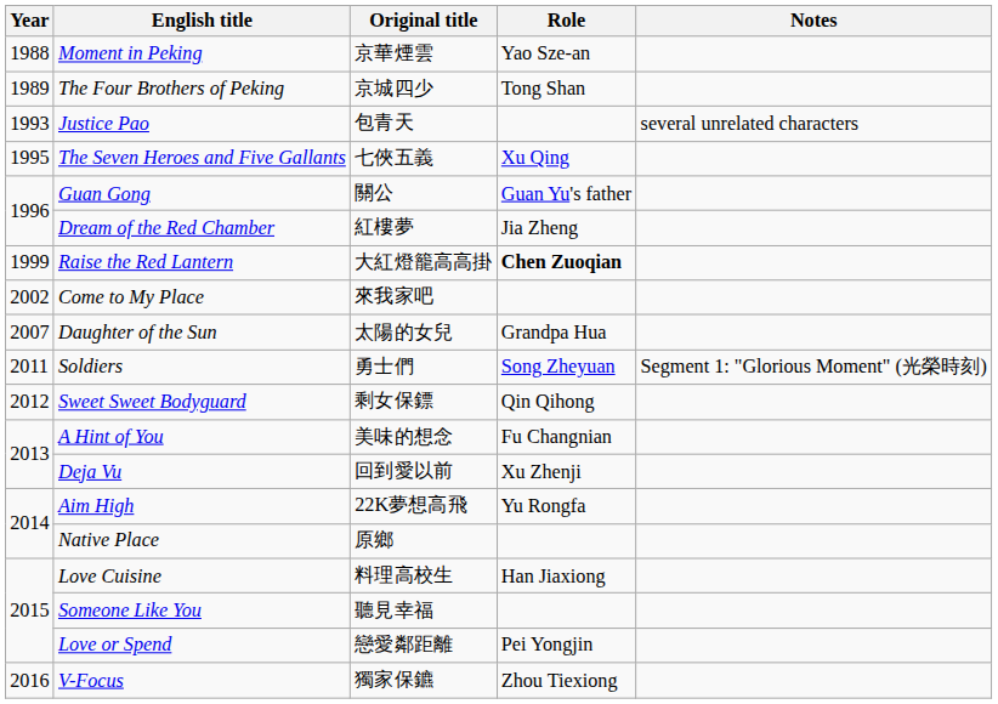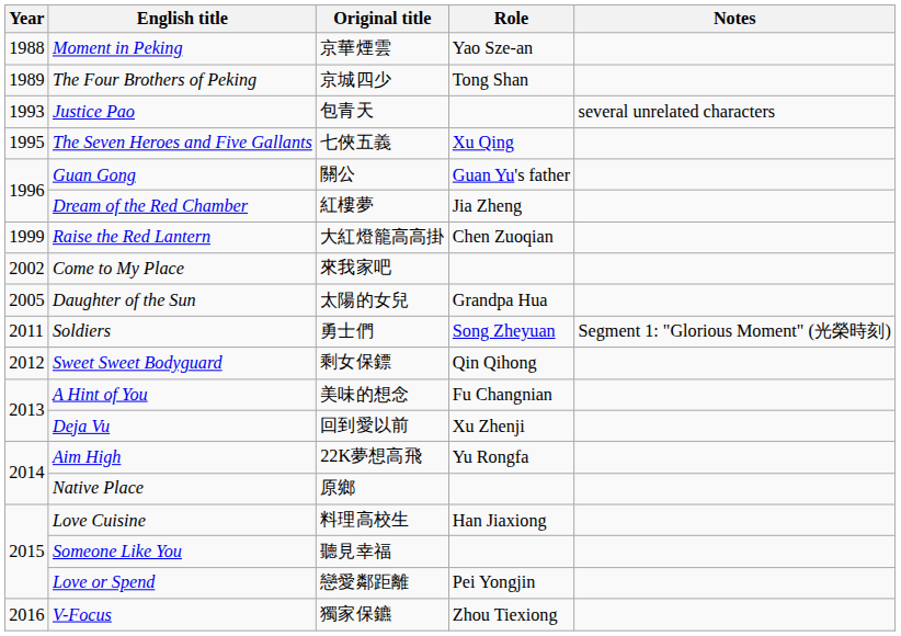Raise the Red Lantern | Role: bold -> normal
Daughter of the Sun | Year: 2007 -> 2005
